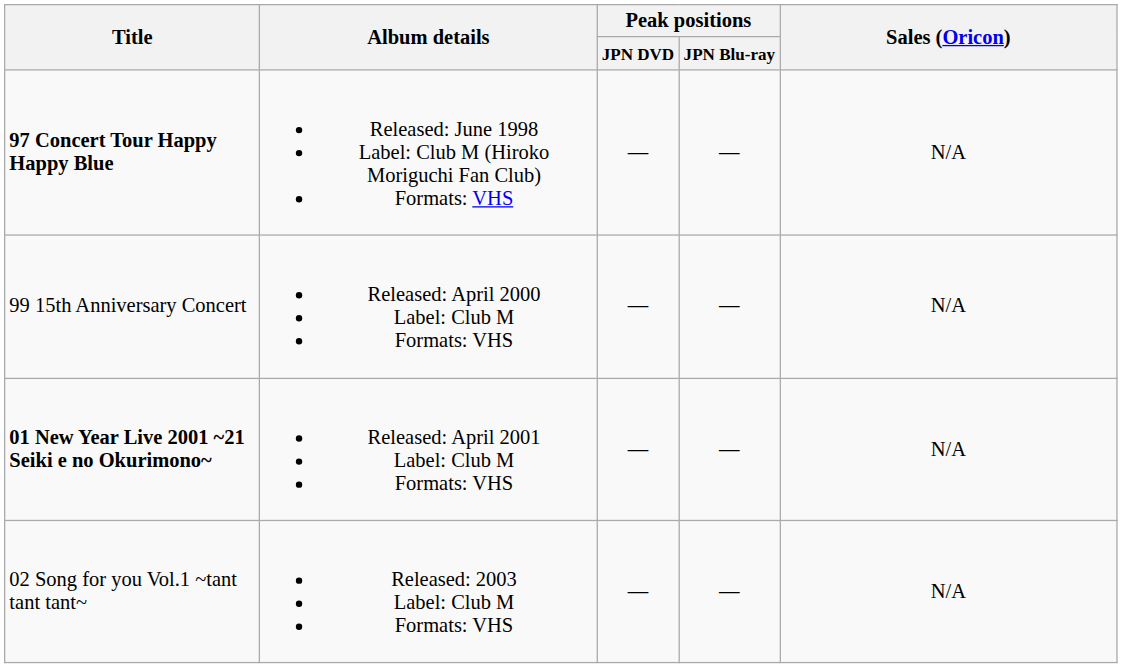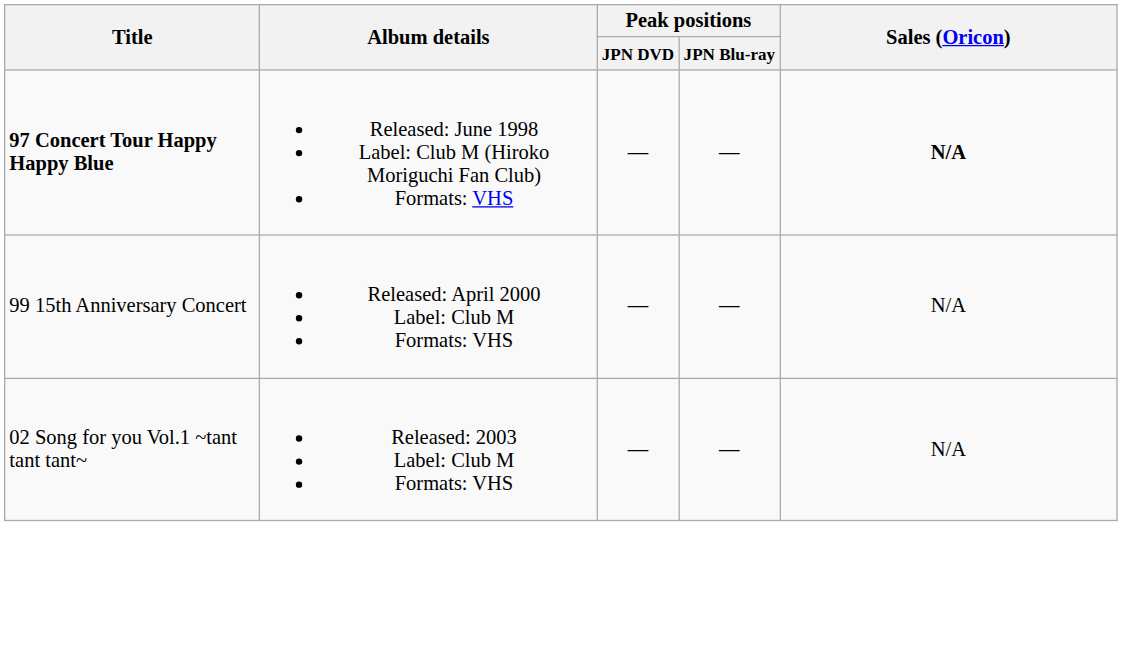97 Concert Tour Happy Happy Blue | Sales (Oricon): normal -> bold
- row: 01 New Year Live 2001 ~21 Seiki e no Okurimono~ | Released: April 2001 Label: Club M Formats: VHS | — | — | N/A
